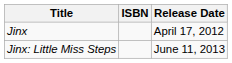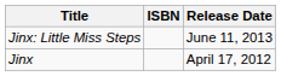rows swapped: Jinx <-> Jinx: Little Miss Steps
